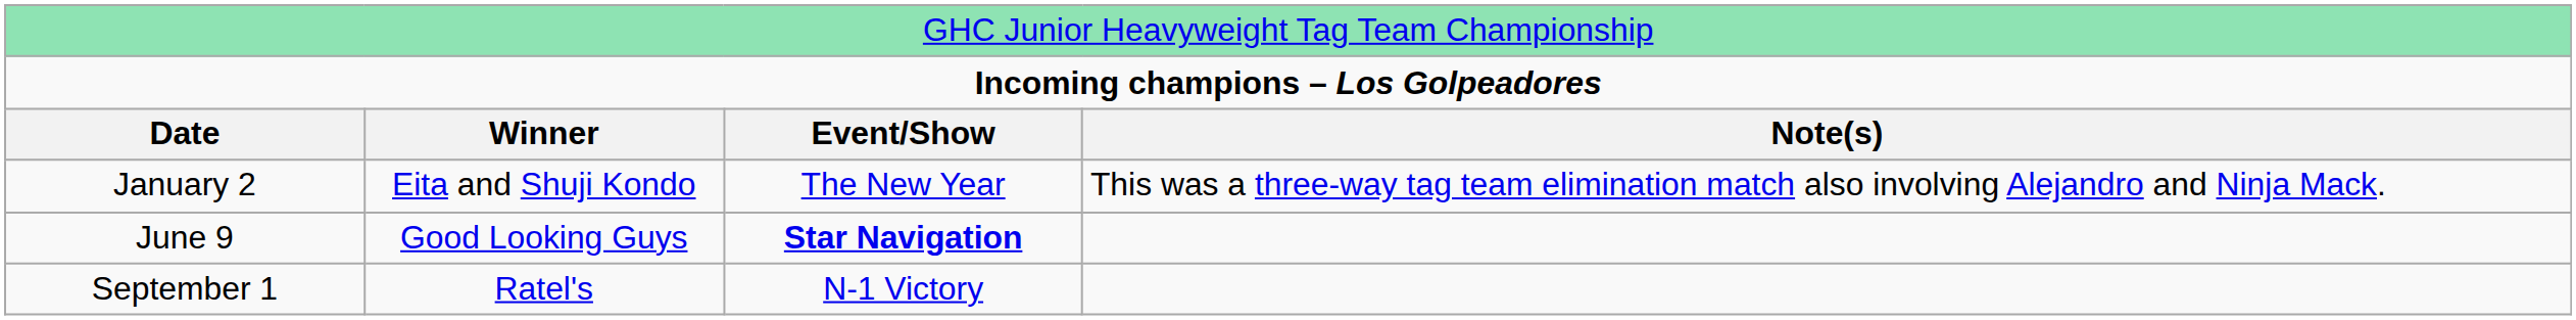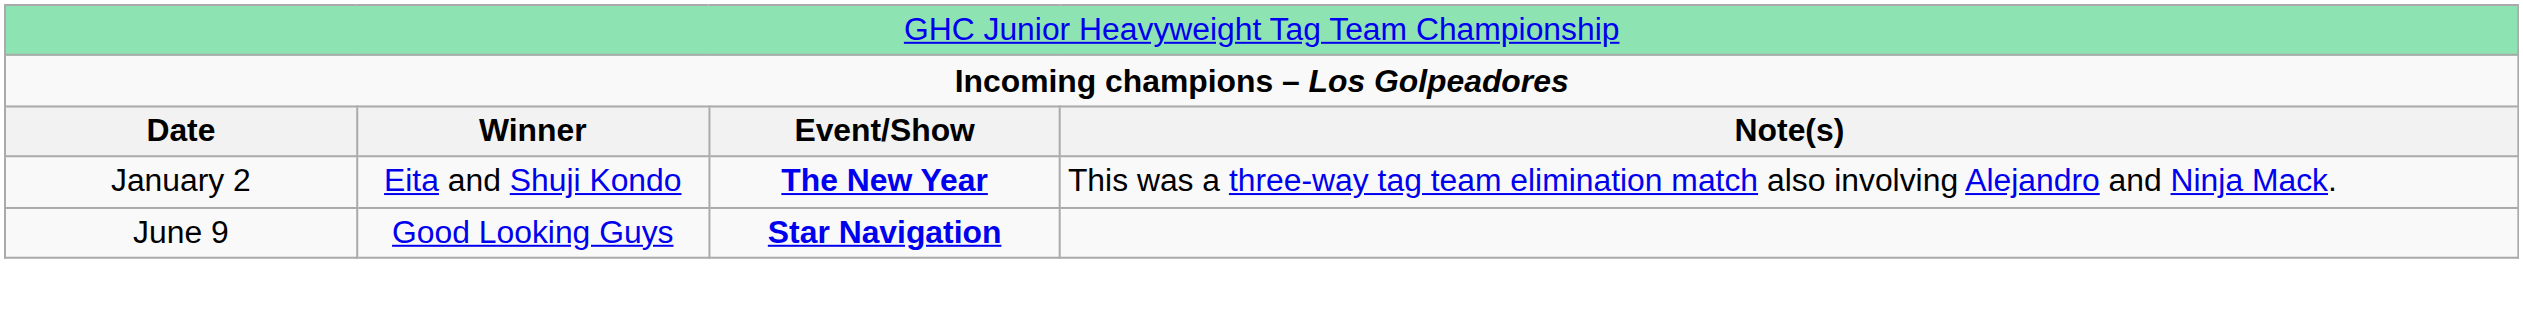January 2 | column 3: normal -> bold
- row: September 1 | Ratel's | N-1 Victory
